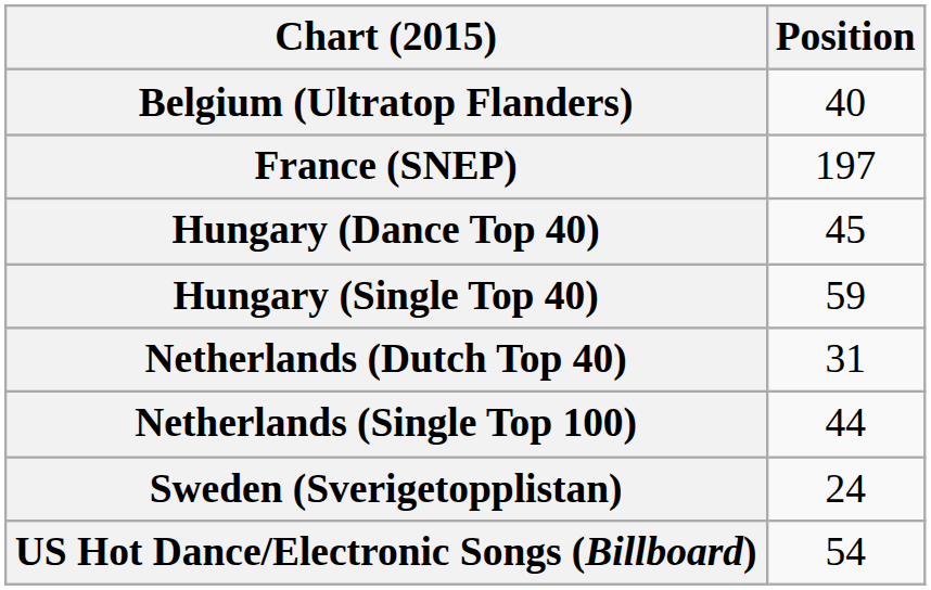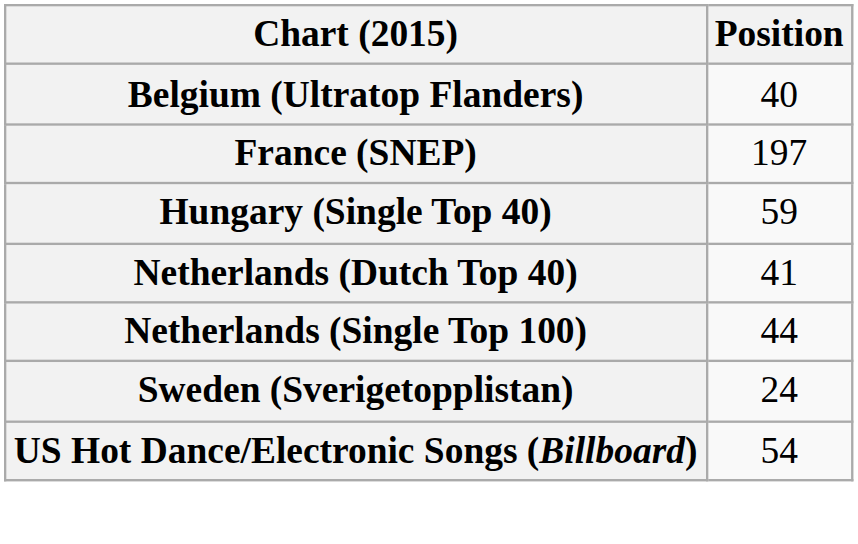- row: Hungary (Dance Top 40) | 45
Netherlands (Dutch Top 40) | Position: 31 -> 41
